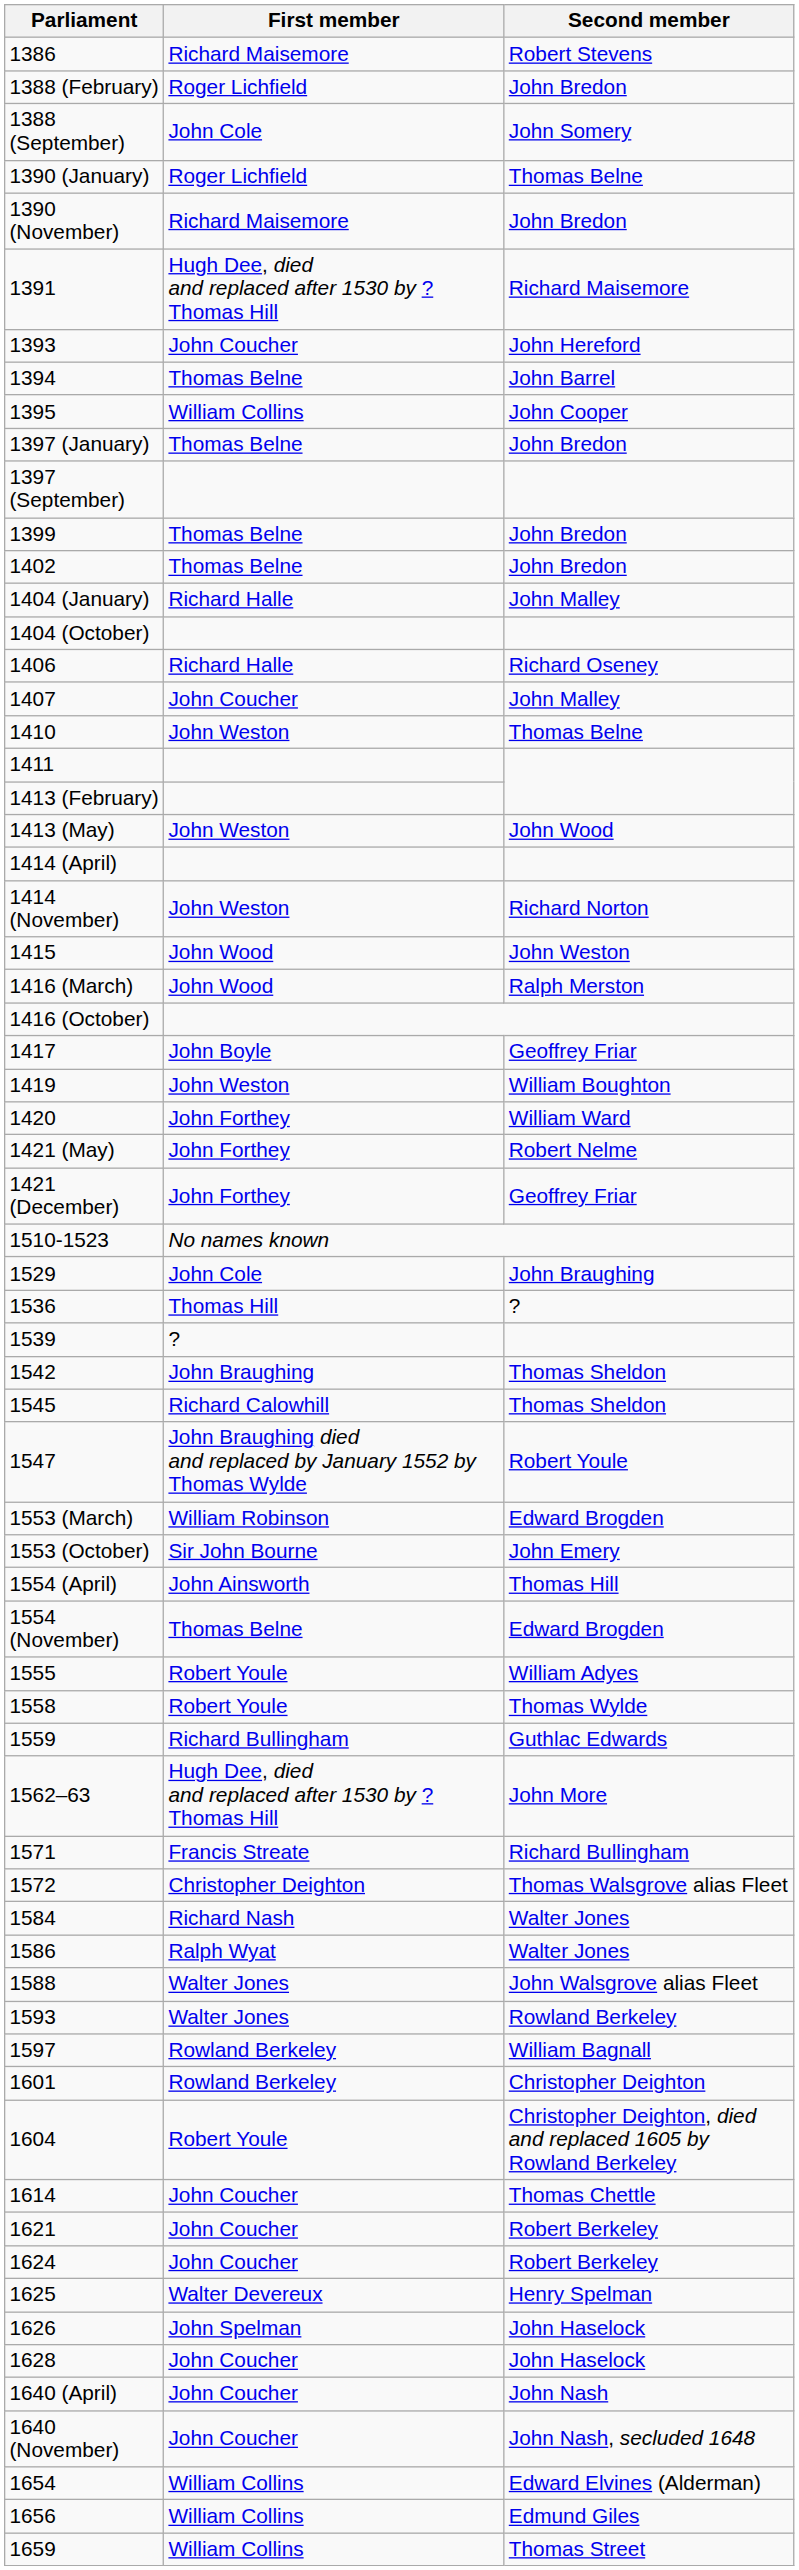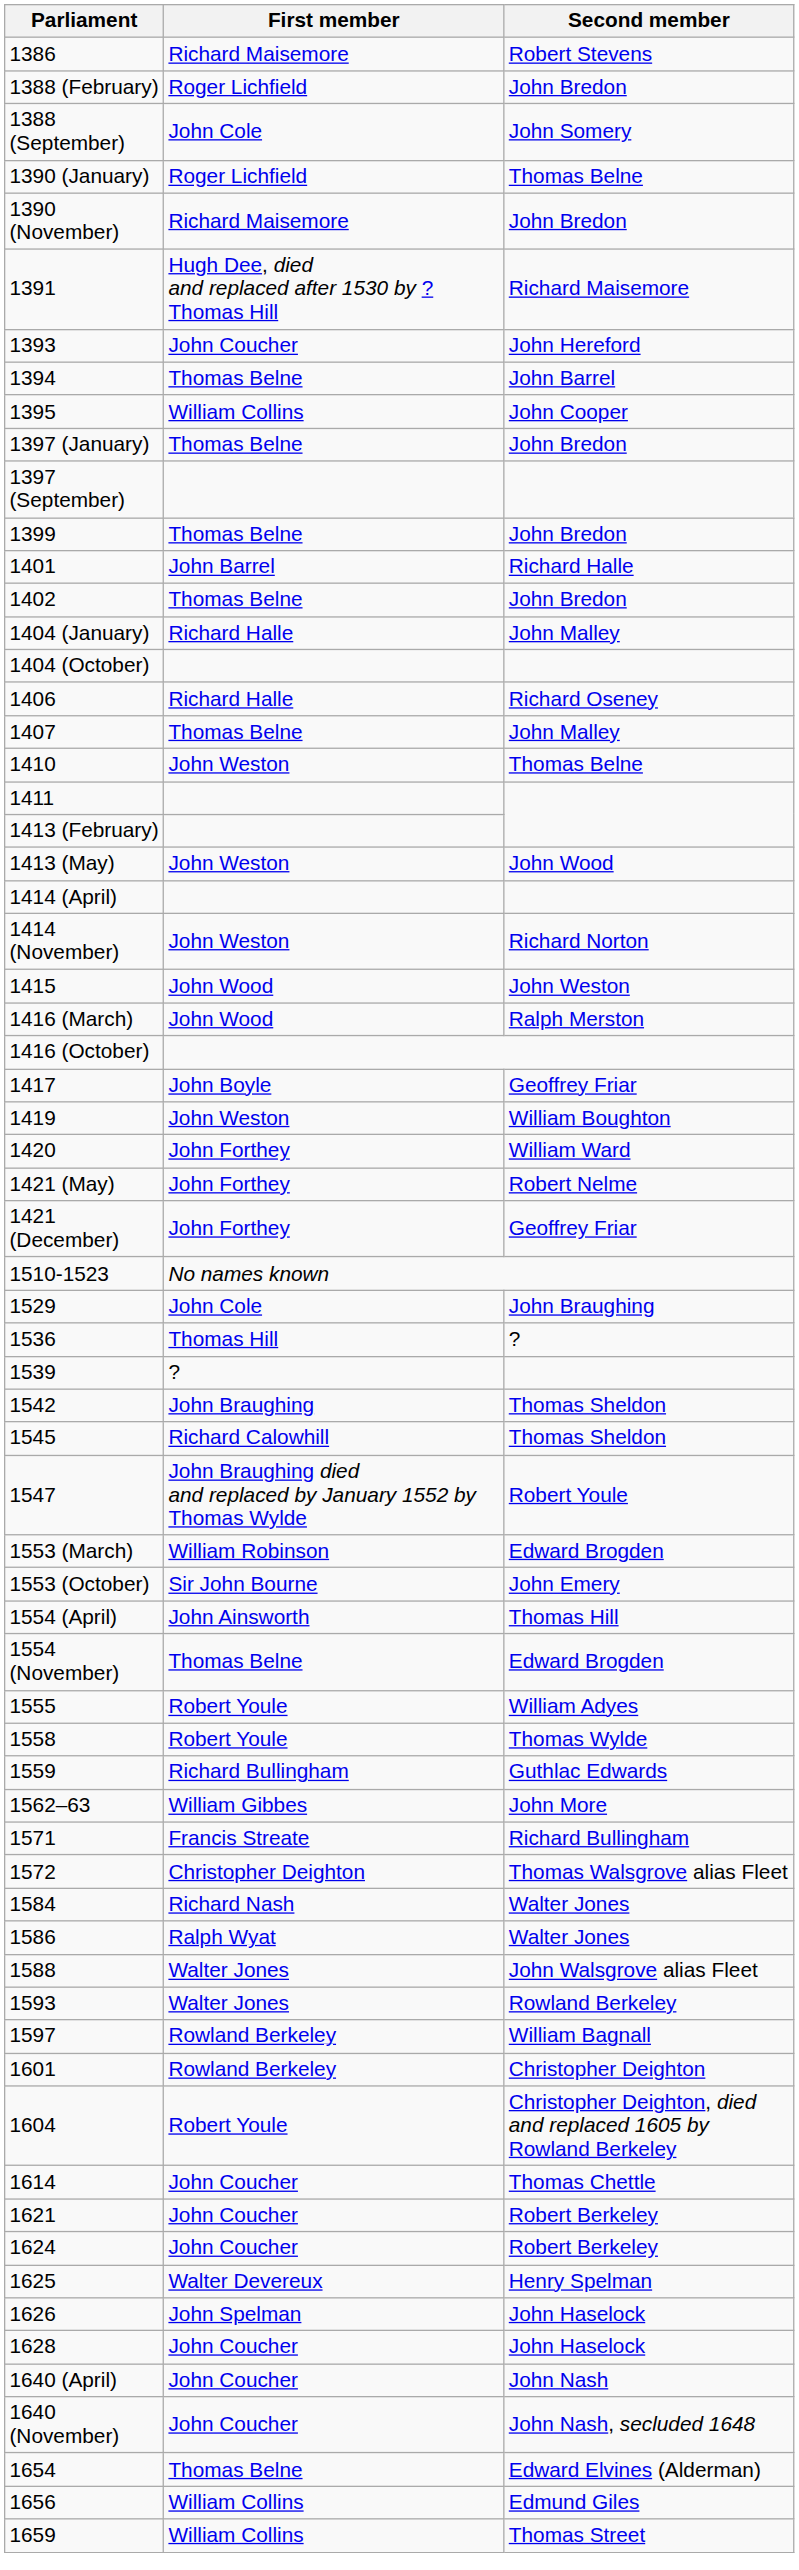+ row: 1401 | John Barrel | Richard Halle
1407 | First member: John Coucher -> Thomas Belne
1562–63 | First member: Hugh Dee, died and replaced after 1530 by ?Thomas Hill -> William Gibbes
1654 | First member: William Collins -> Thomas Belne
